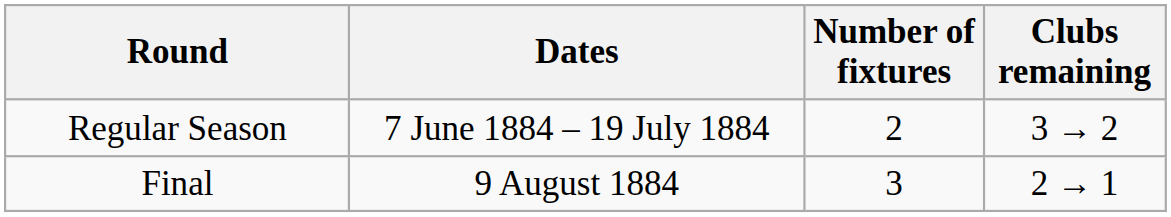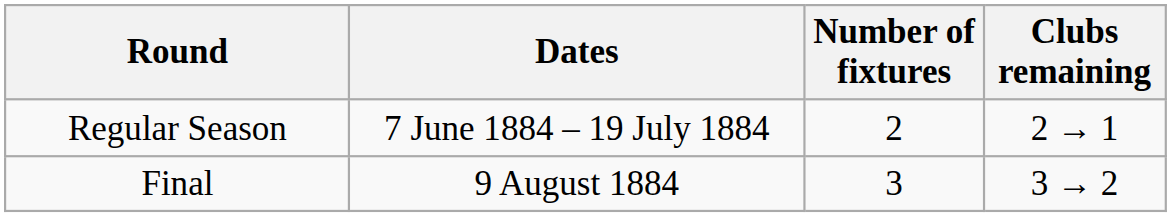Regular Season | Clubs remaining: 3 → 2 -> 2 → 1
Final | Clubs remaining: 2 → 1 -> 3 → 2
